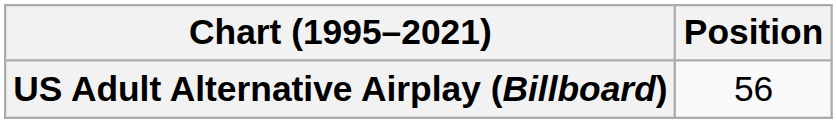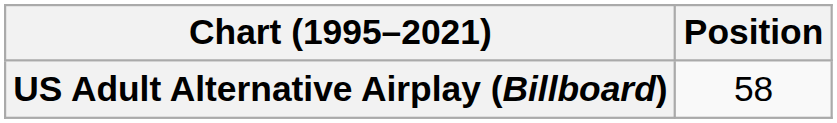US Adult Alternative Airplay (Billboard) | Position: 56 -> 58
